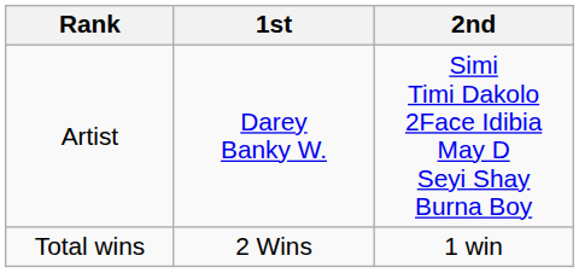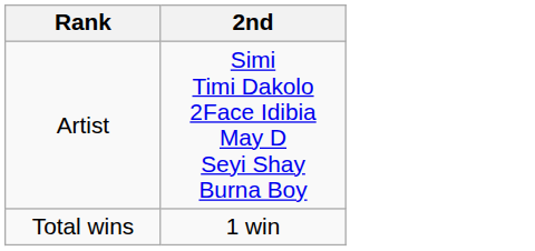- column: 1st | Darey Banky W. | 2 Wins
